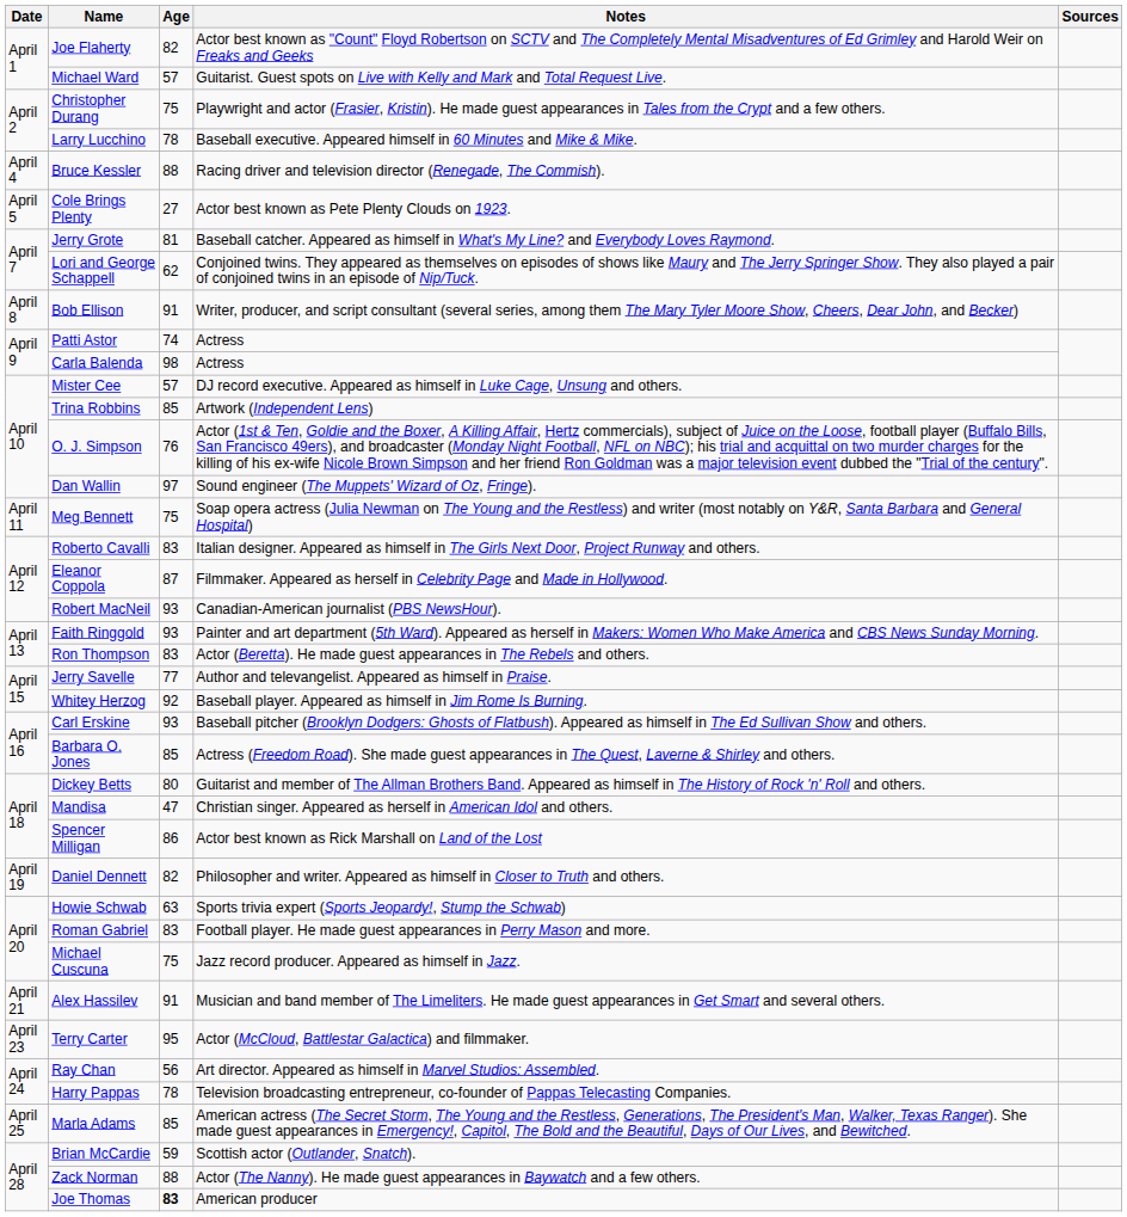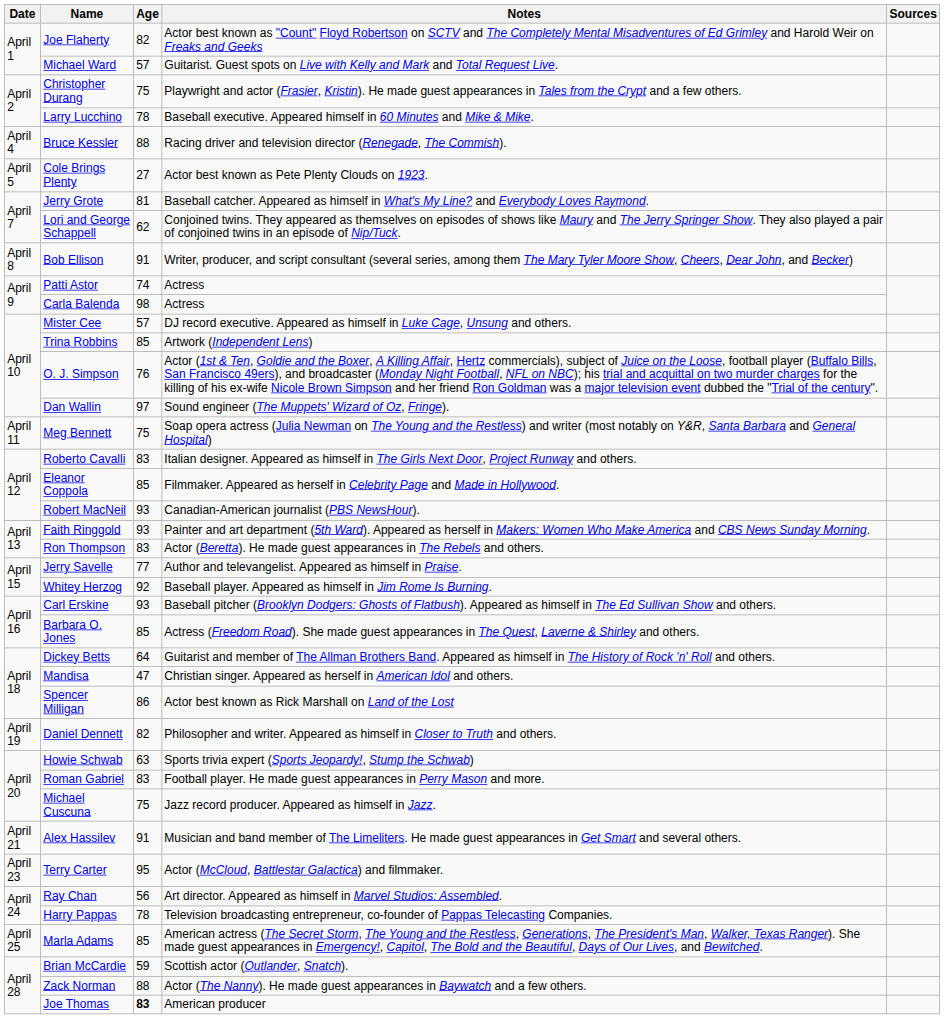Eleanor Coppola | Age: 87 -> 85
Dickey Betts | Age: 80 -> 64
